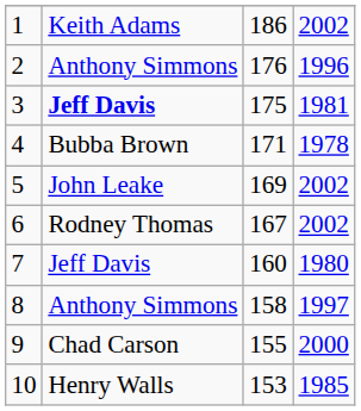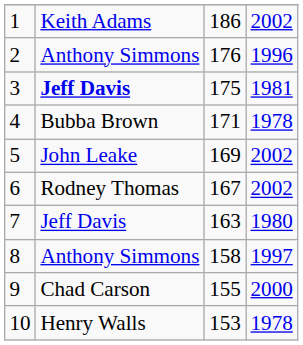7 | column 3: 160 -> 163
10 | column 4: 1985 -> 1978
